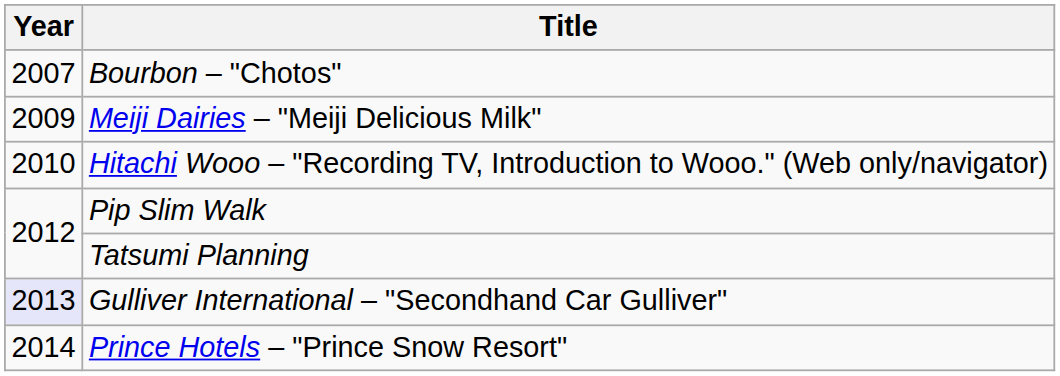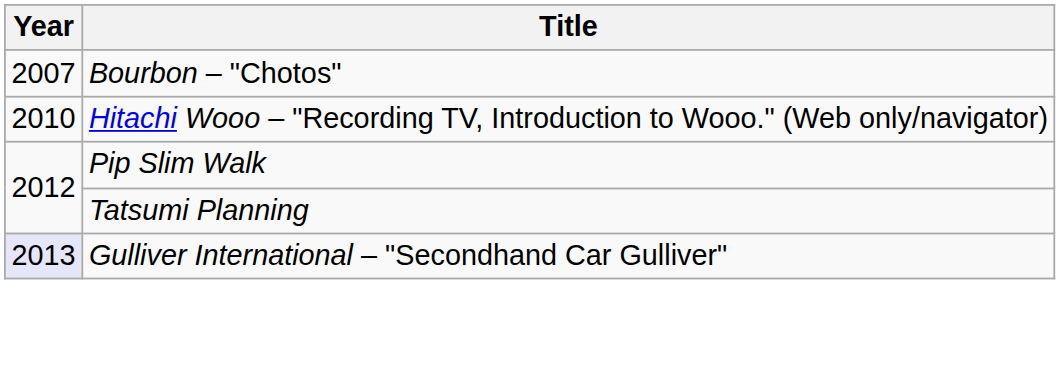- row: 2009 | Meiji Dairies – "Meiji Delicious Milk"
- row: 2014 | Prince Hotels – "Prince Snow Resort"
